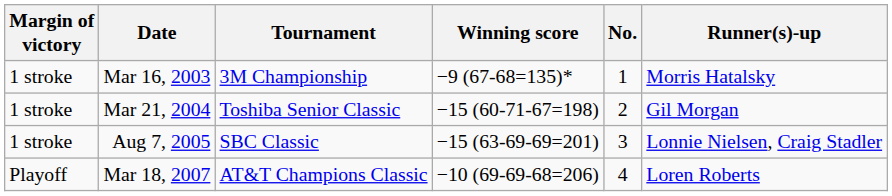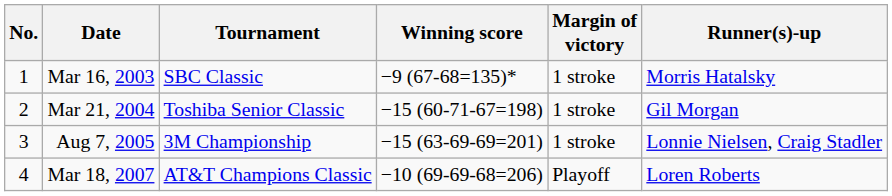columns swapped: No. <-> Margin of victory
Mar 16, 2003 | Tournament: 3M Championship -> SBC Classic
Aug 7, 2005 | Tournament: SBC Classic -> 3M Championship
